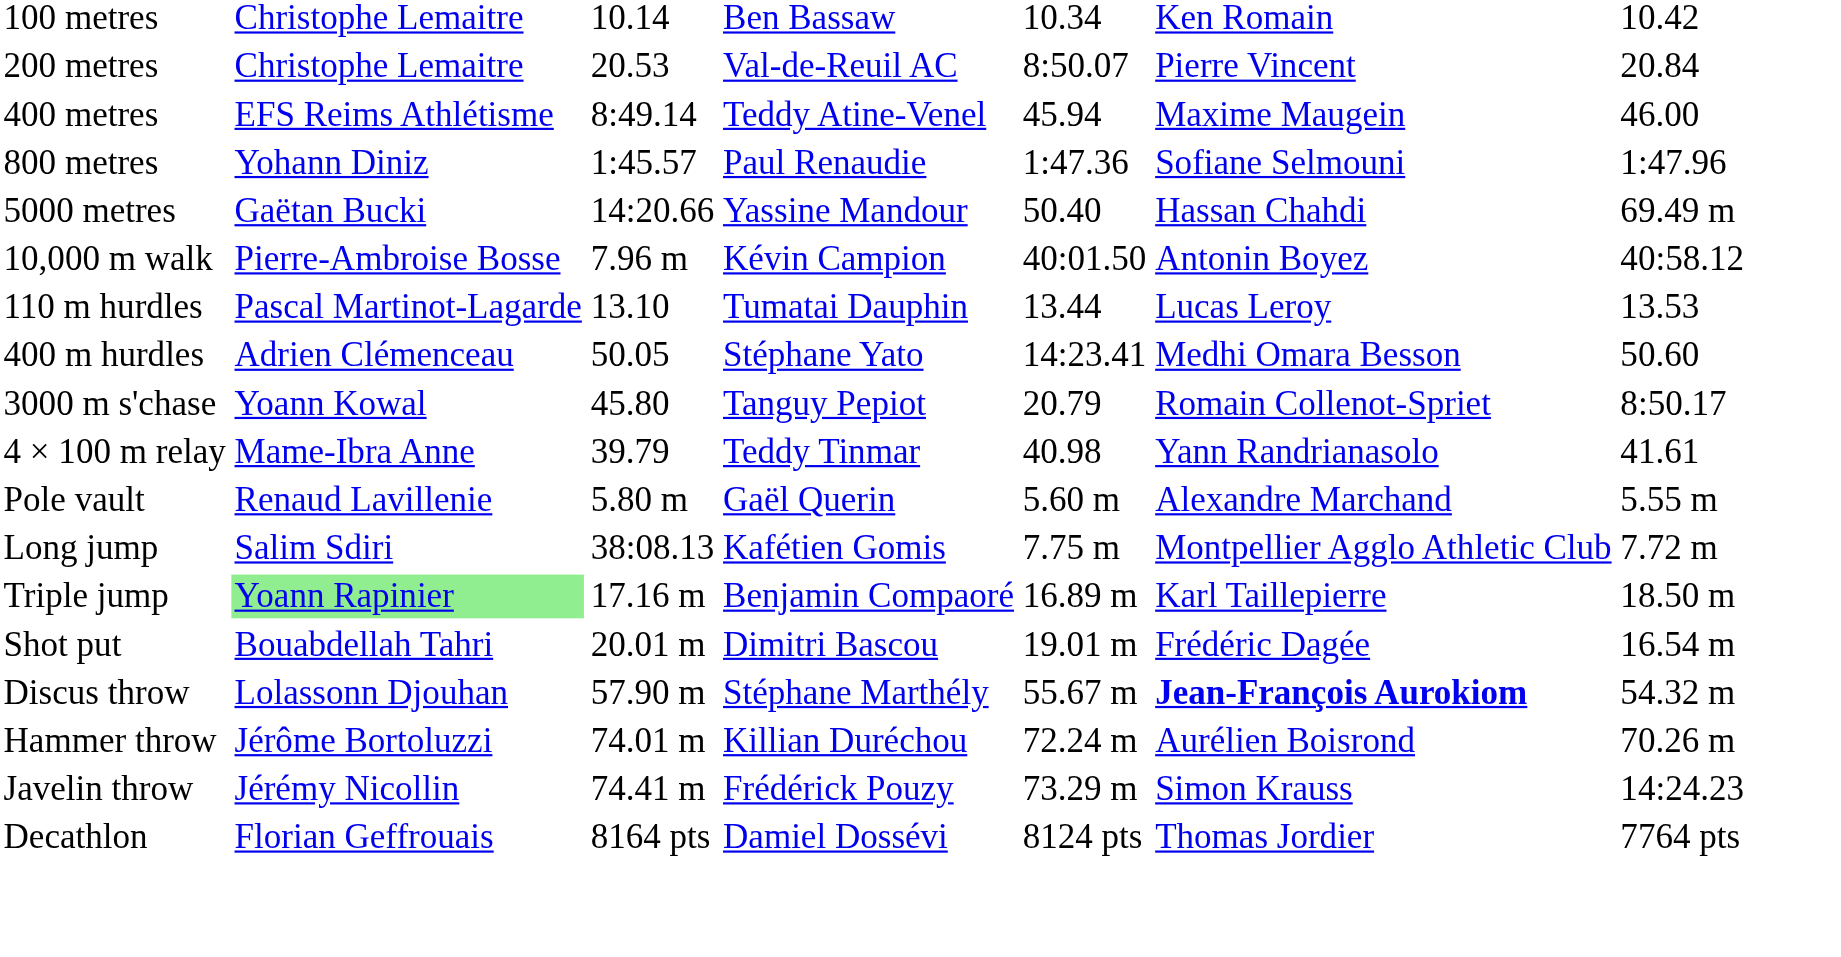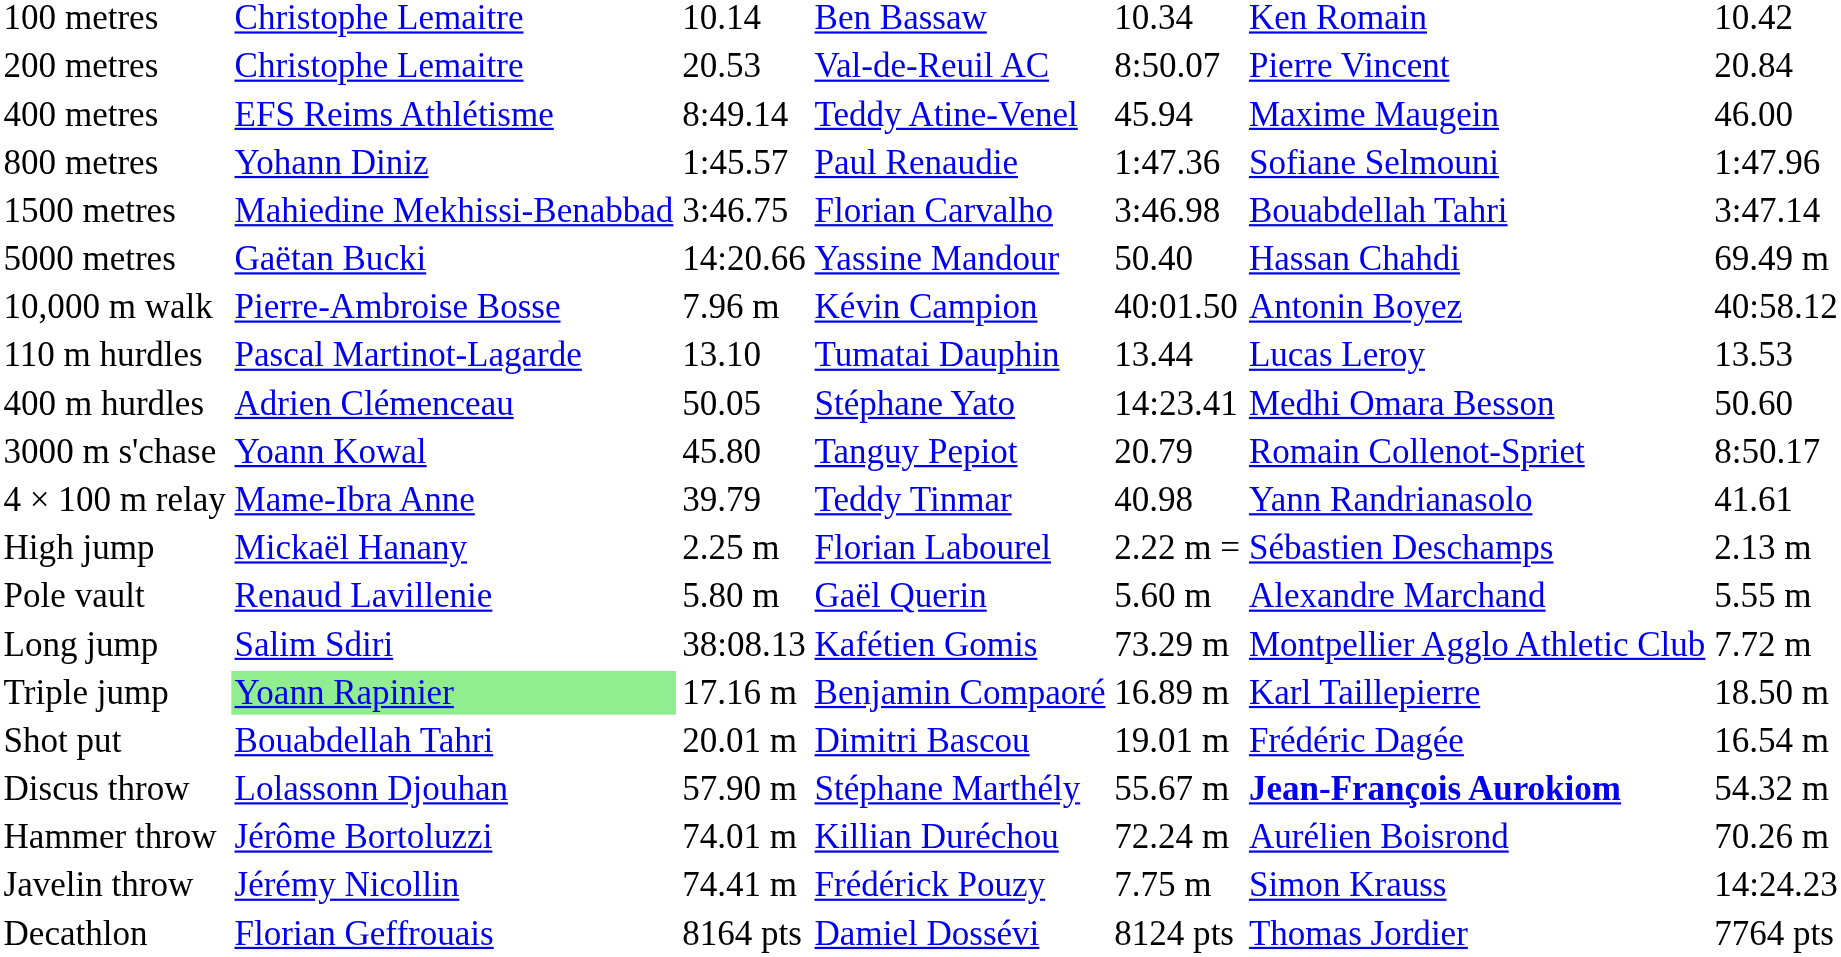+ row: 1500 metres | Mahiedine Mekhissi-Benabbad | 3:46.75 | Florian Carvalho | 3:46.98 | Bouabdellah Tahri | 3:47.14
+ row: High jump | Mickaël Hanany | 2.25 m | Florian Labourel | 2.22 m = | Sébastien Deschamps | 2.13 m
Long jump | column 5: 7.75 m -> 73.29 m
Javelin throw | column 5: 73.29 m -> 7.75 m
